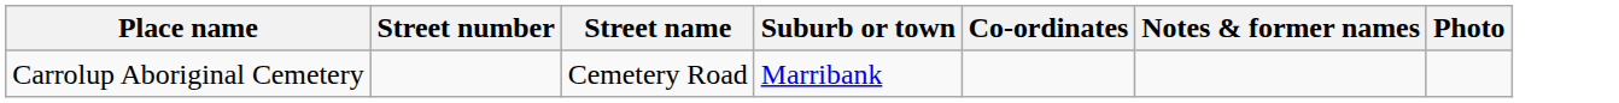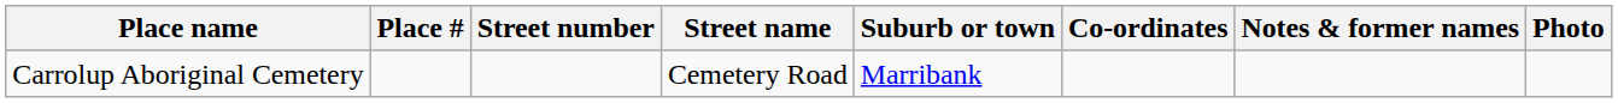+ column: Place #
